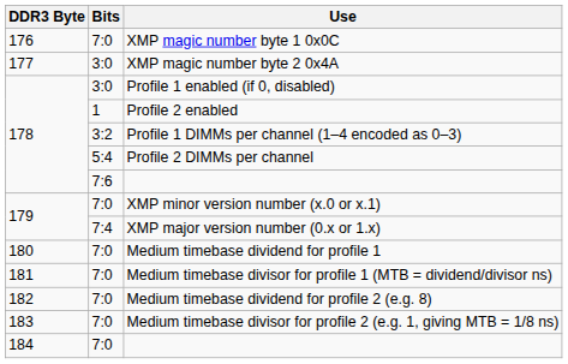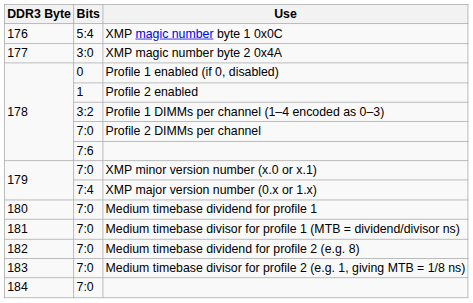XMP magic number byte 1 0x0C | Bits: 7:0 -> 5:4
Profile 1 enabled (if 0, disabled) | Bits: 3:0 -> 0
Profile 2 DIMMs per channel | Bits: 5:4 -> 7:0
